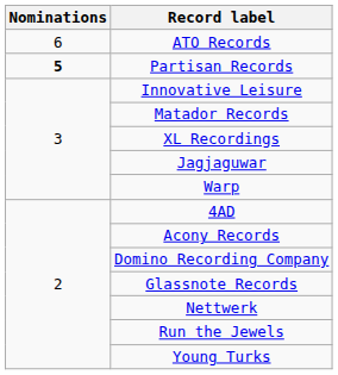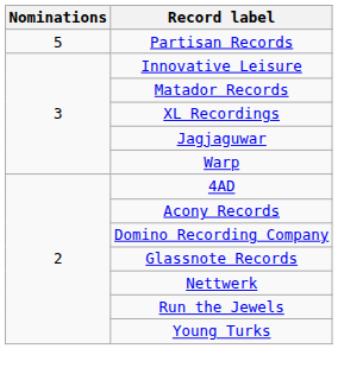- row: 6 | ATO Records
Partisan Records | Nominations: bold -> normal
